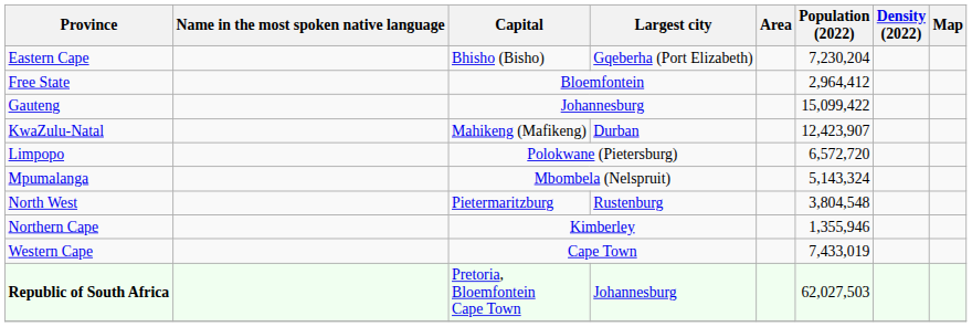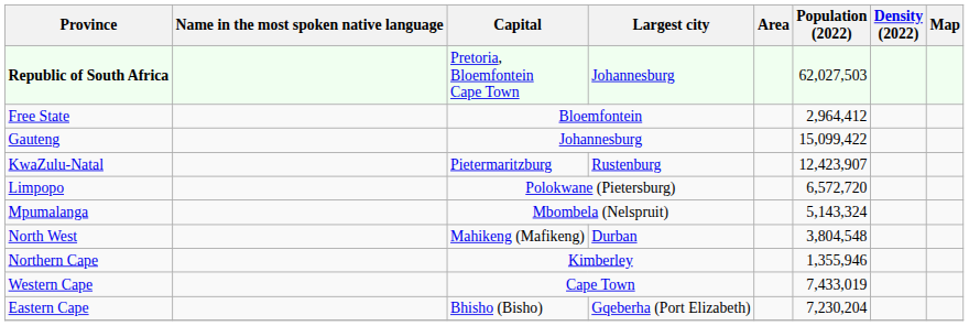rows swapped: Eastern Cape <-> Republic of South Africa
KwaZulu-Natal | Capital: Mahikeng (Mafikeng) -> Pietermaritzburg
KwaZulu-Natal | Largest city: Durban -> Rustenburg
North West | Capital: Pietermaritzburg -> Mahikeng (Mafikeng)
North West | Largest city: Rustenburg -> Durban
